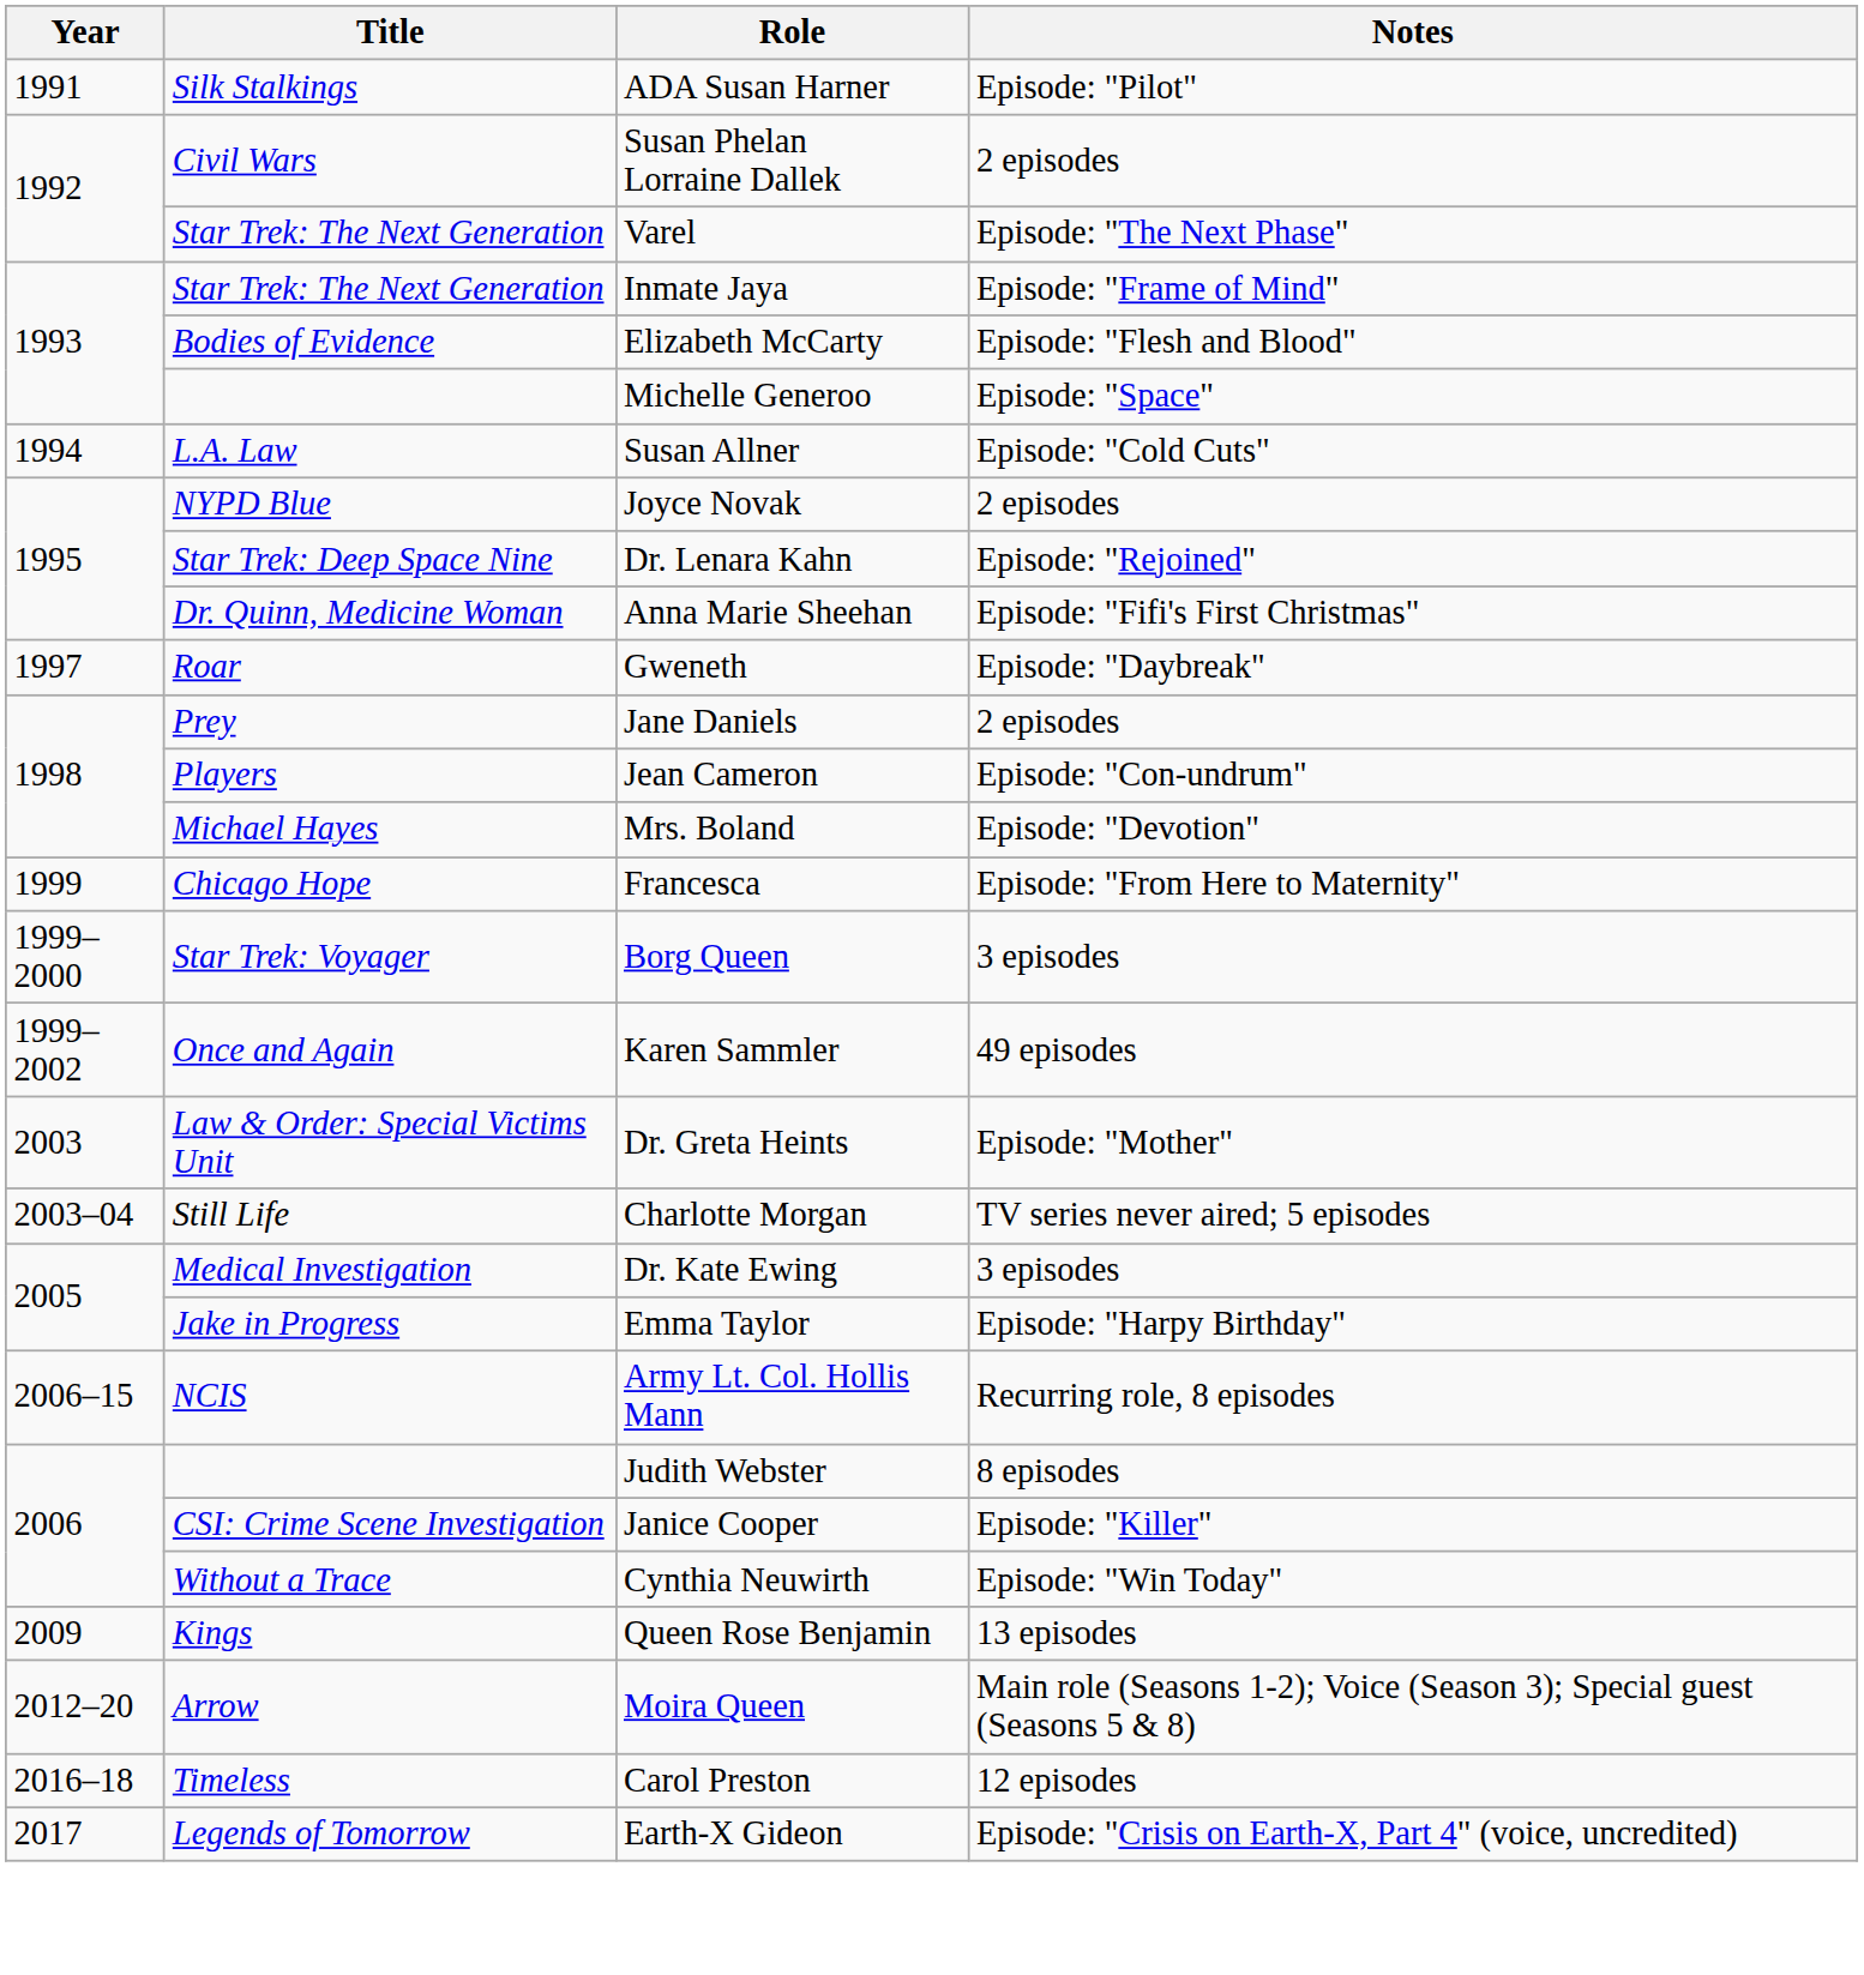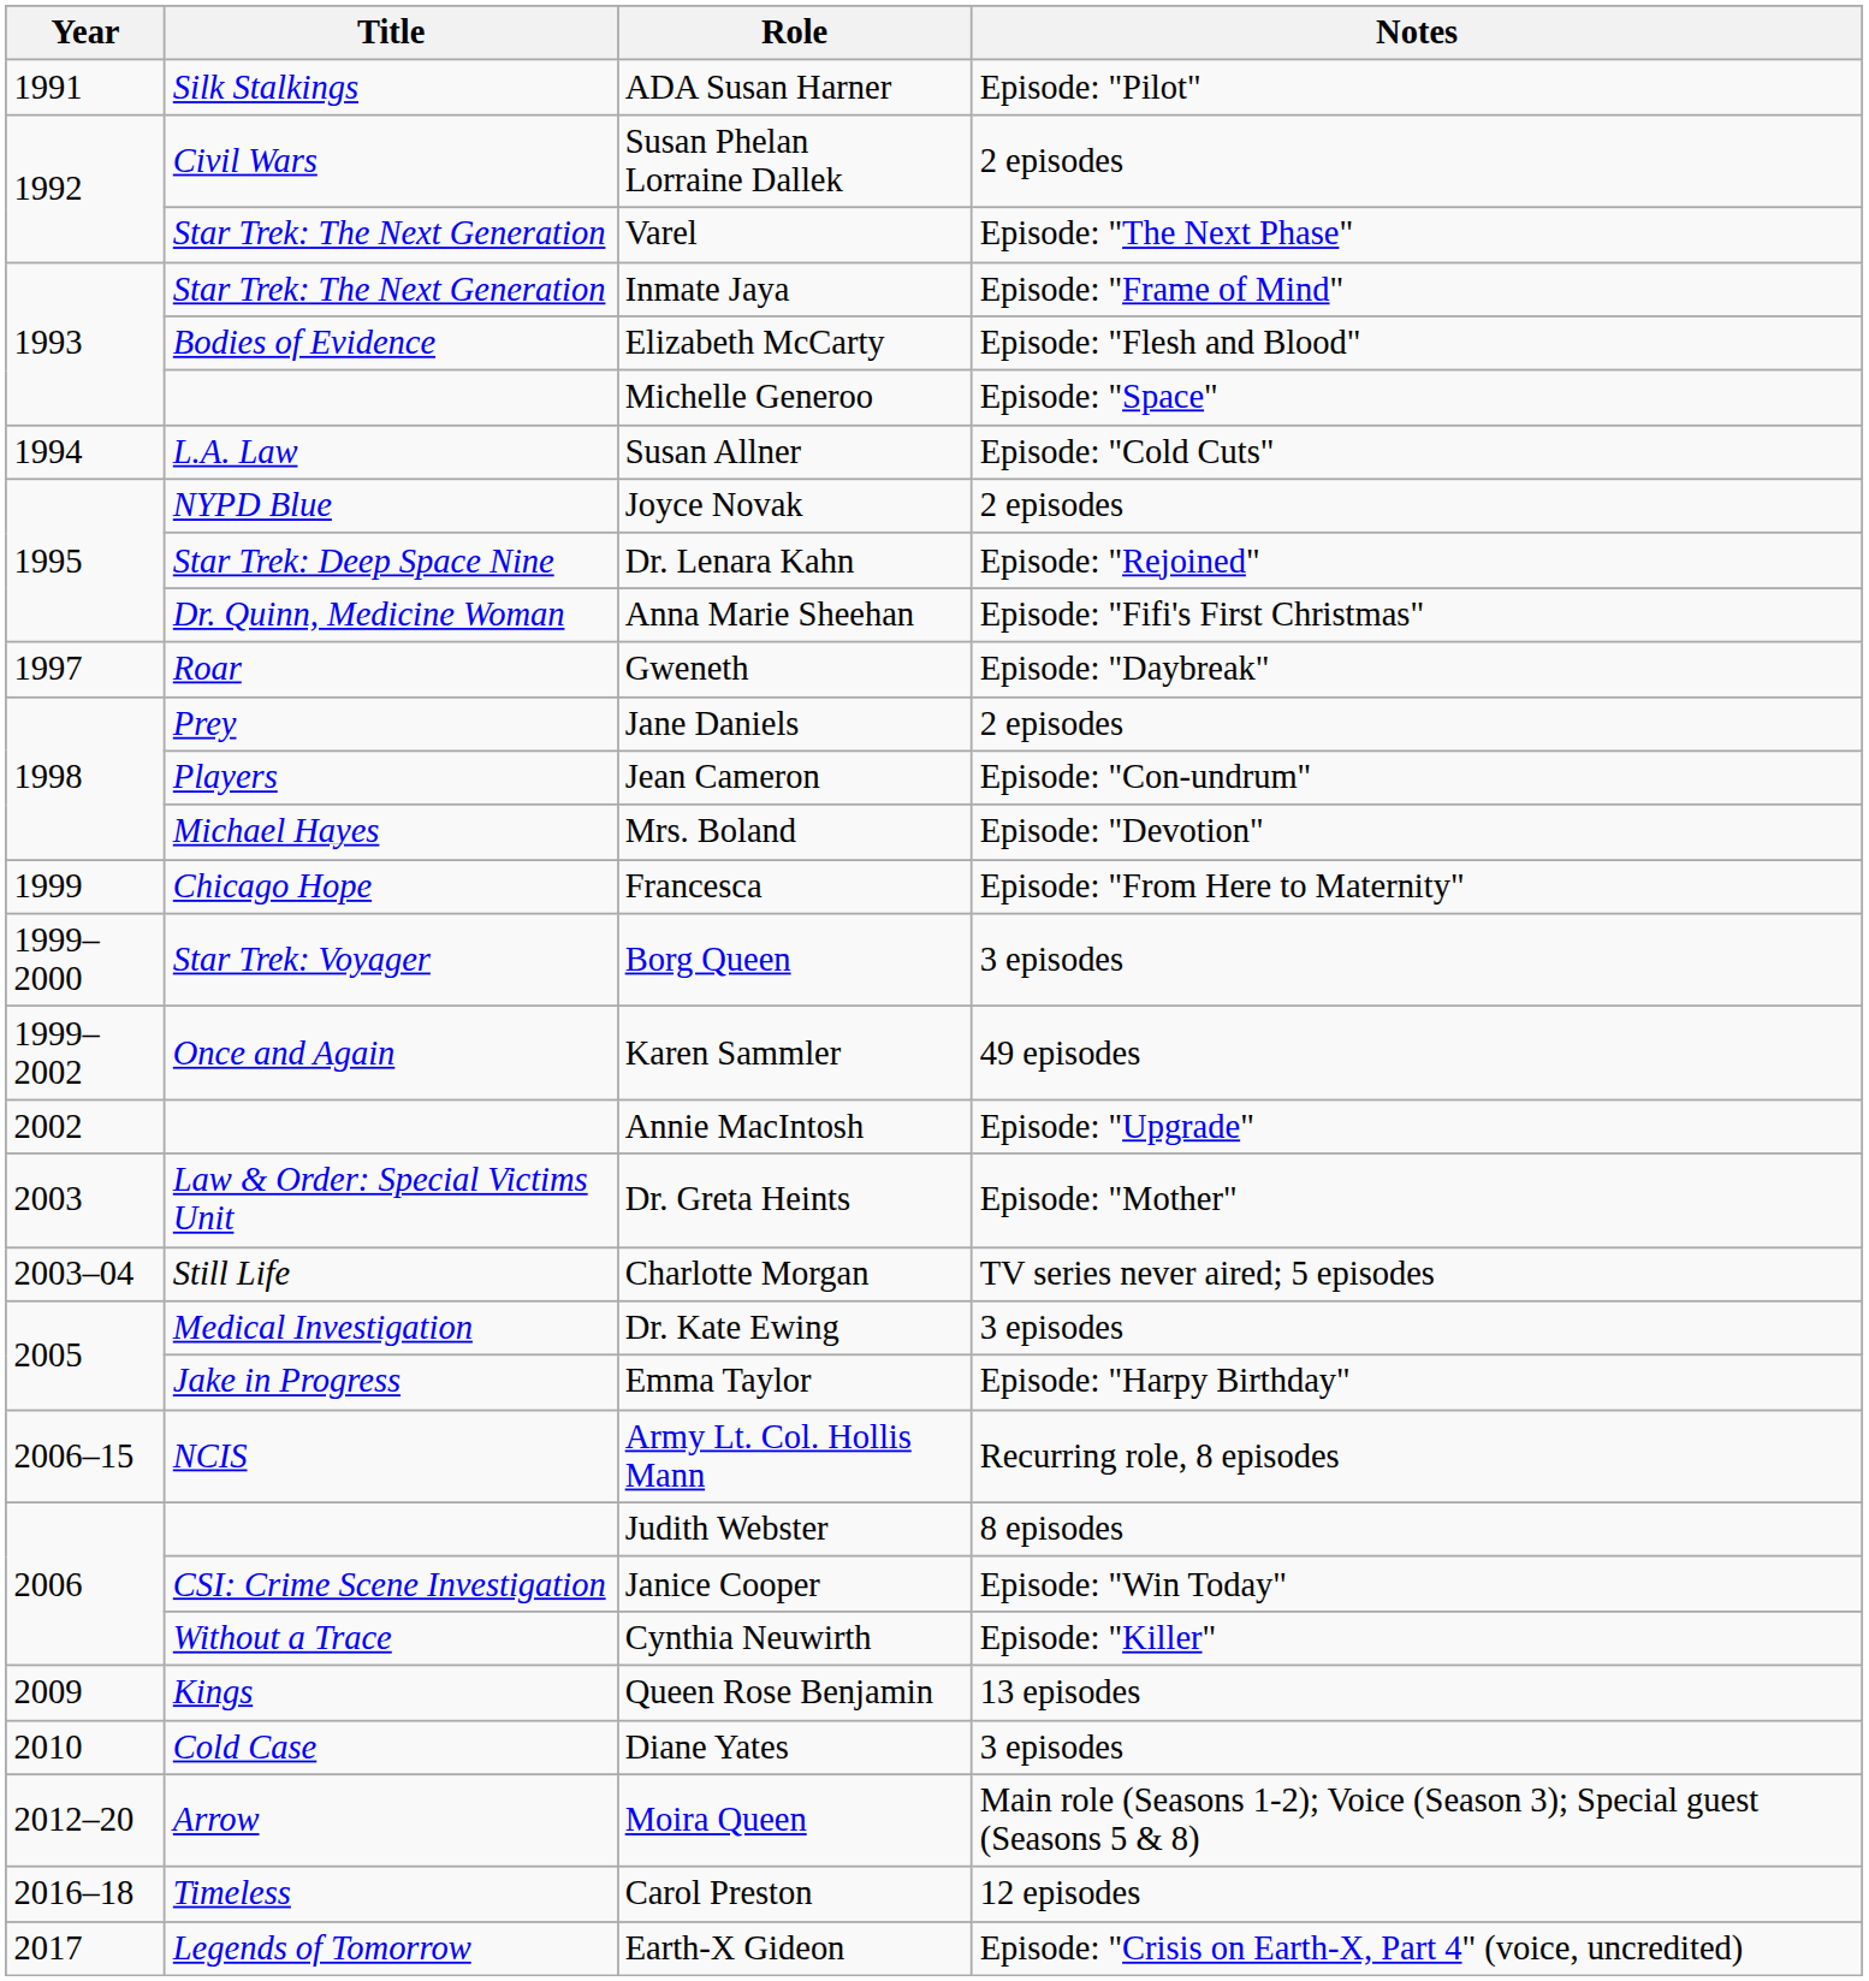+ row: 2002 | Annie MacIntosh | Episode: "Upgrade"
Janice Cooper | Notes: Episode: "Killer" -> Episode: "Win Today"
Cynthia Neuwirth | Notes: Episode: "Win Today" -> Episode: "Killer"
+ row: 2010 | Cold Case | Diane Yates | 3 episodes
